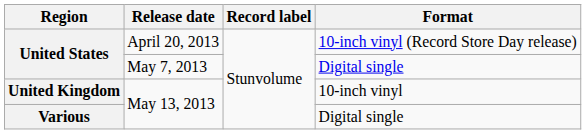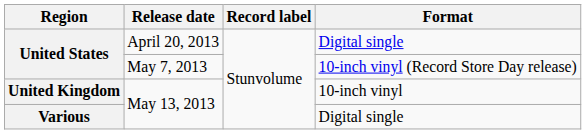United States / April 20, 2013 | Format: 10-inch vinyl (Record Store Day release) -> Digital single
United States / May 7, 2013 | Format: Digital single -> 10-inch vinyl (Record Store Day release)
